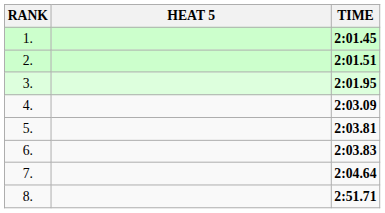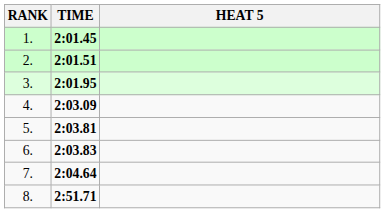columns swapped: HEAT 5 <-> TIME
